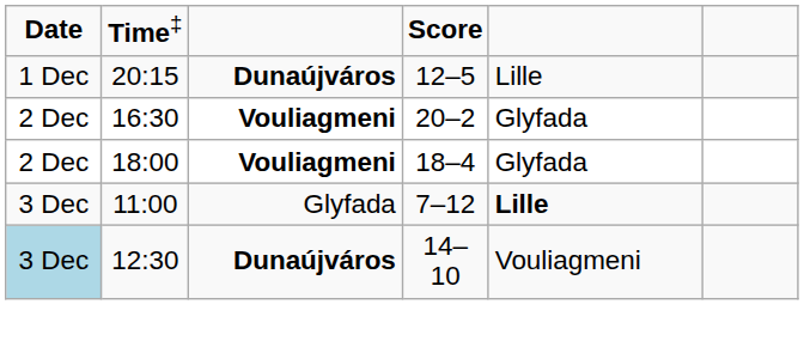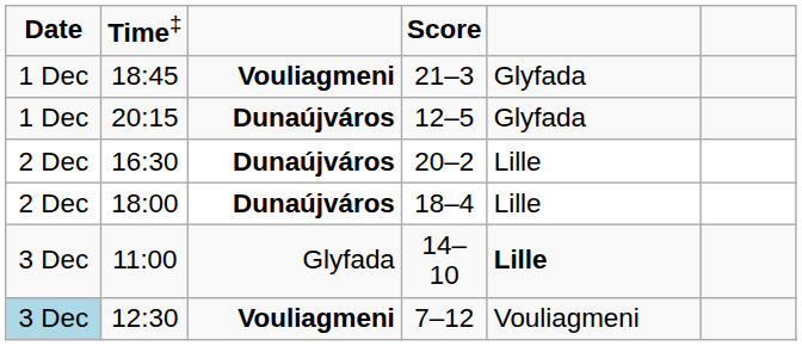+ row: 1 Dec | 18:45 | Vouliagmeni | 21–3 | Glyfada
20:15 | column 5: Lille -> Glyfada
16:30 | column 3: Vouliagmeni -> Dunaújváros
16:30 | column 5: Glyfada -> Lille
18:00 | column 3: Vouliagmeni -> Dunaújváros
18:00 | column 5: Glyfada -> Lille
11:00 | column 4: 7–12 -> 14–10
12:30 | column 3: Dunaújváros -> Vouliagmeni
12:30 | column 4: 14–10 -> 7–12
